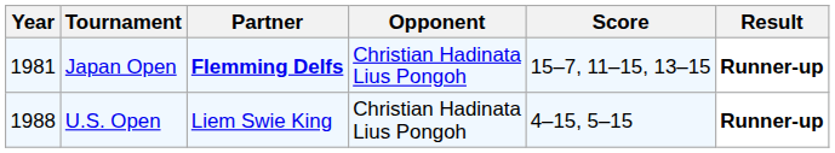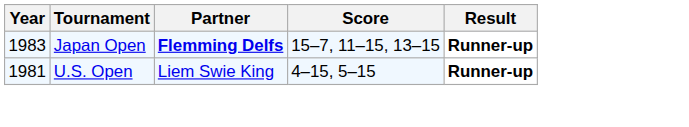- column: Opponent | Christian Hadinata Lius Pongoh | Christian Hadinata Lius Pongoh
Japan Open | Year: 1981 -> 1983
U.S. Open | Year: 1988 -> 1981
